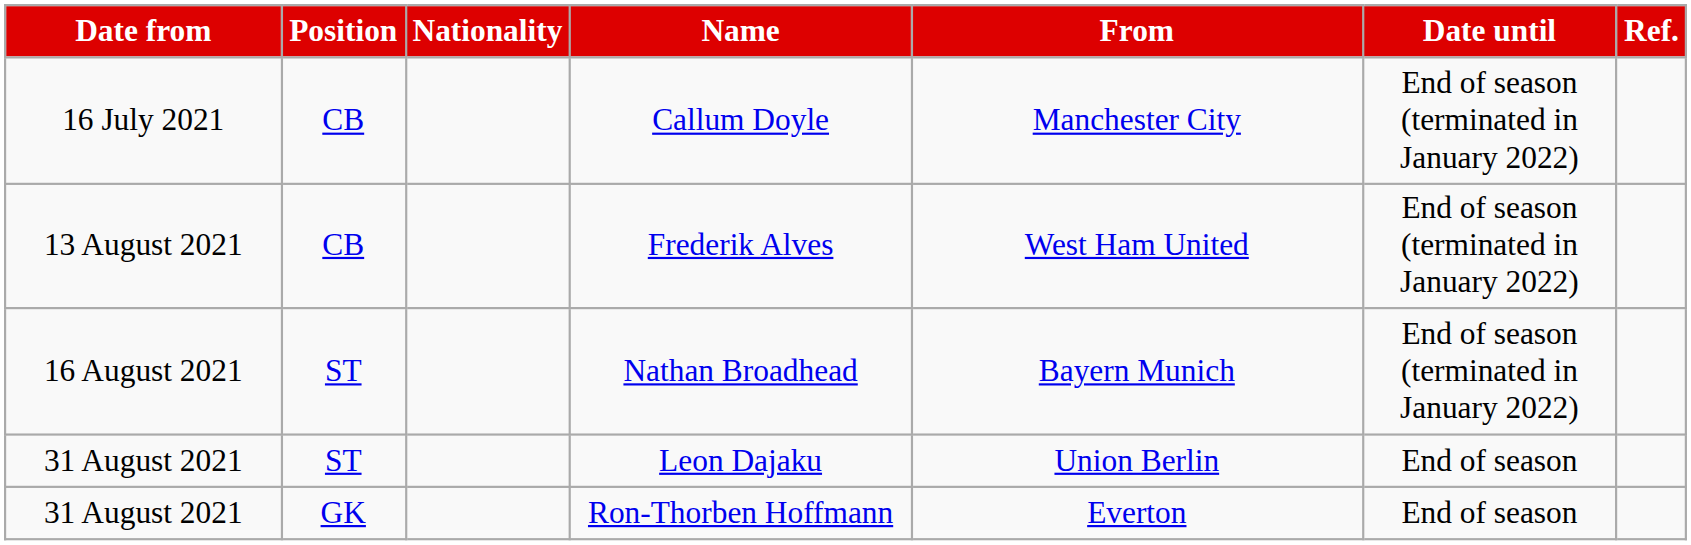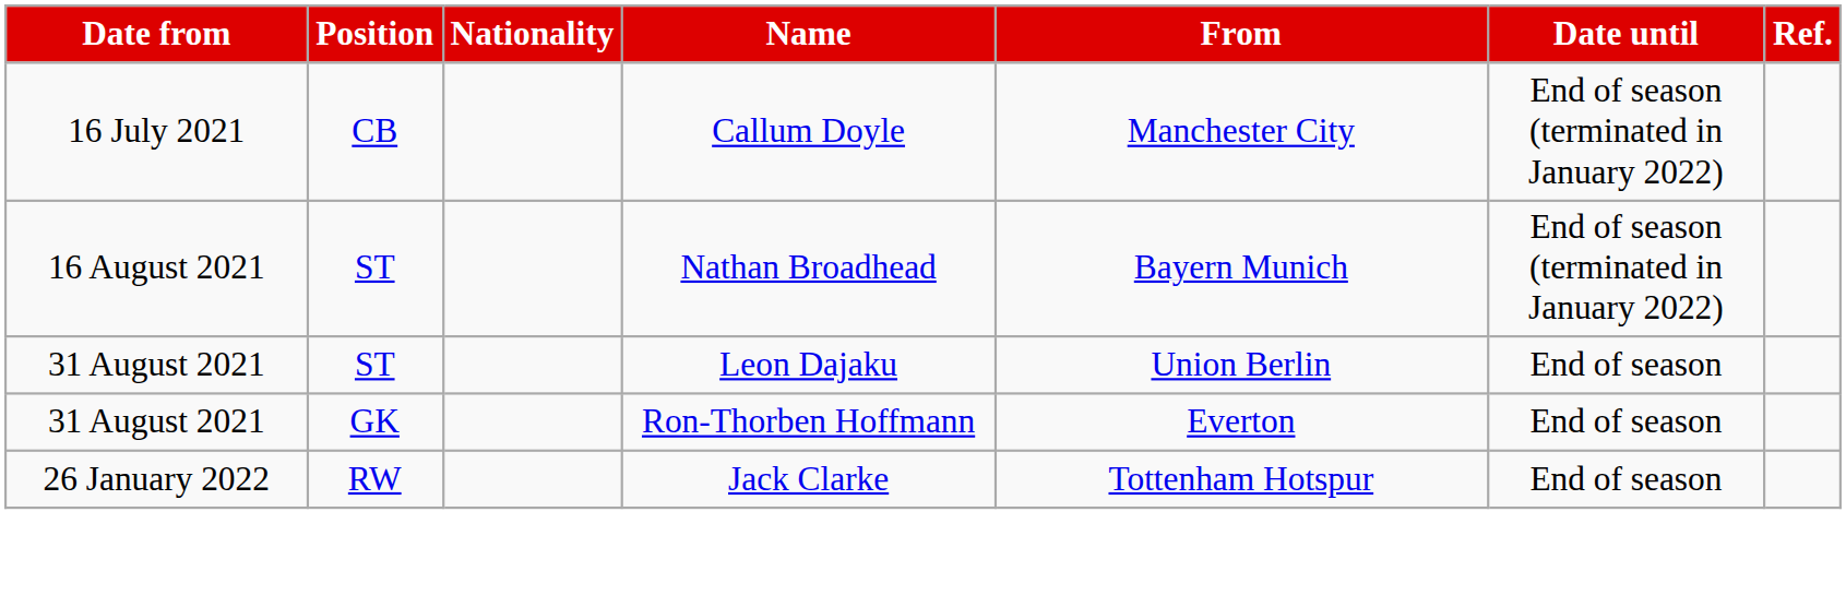- row: 13 August 2021 | CB | Frederik Alves | West Ham United | End of season (terminated in January 2022)
+ row: 26 January 2022 | RW | Jack Clarke | Tottenham Hotspur | End of season
